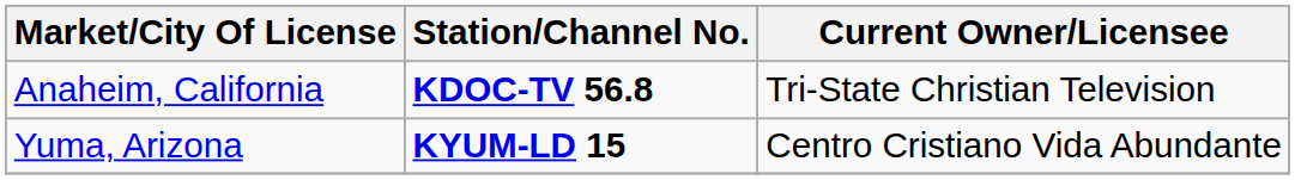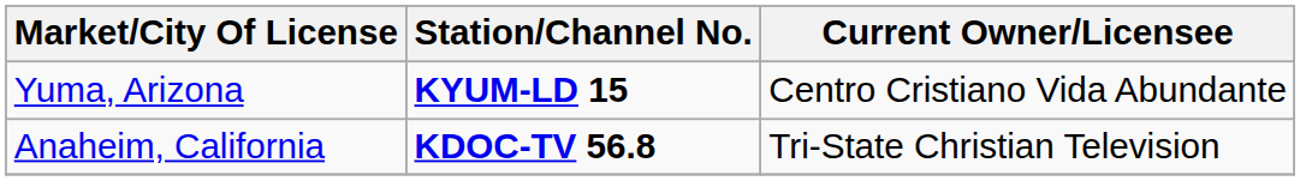rows swapped: Anaheim, California <-> Yuma, Arizona
